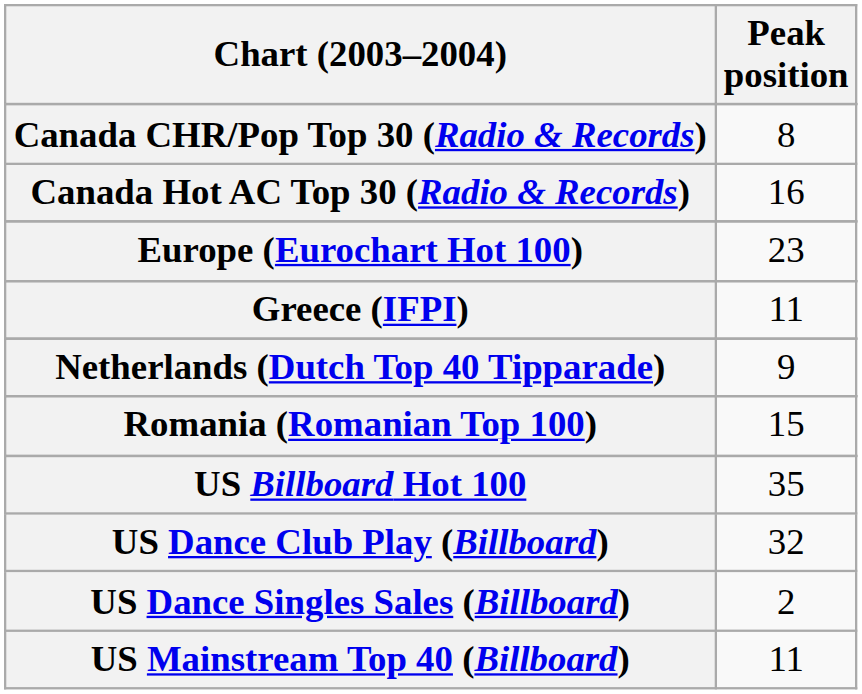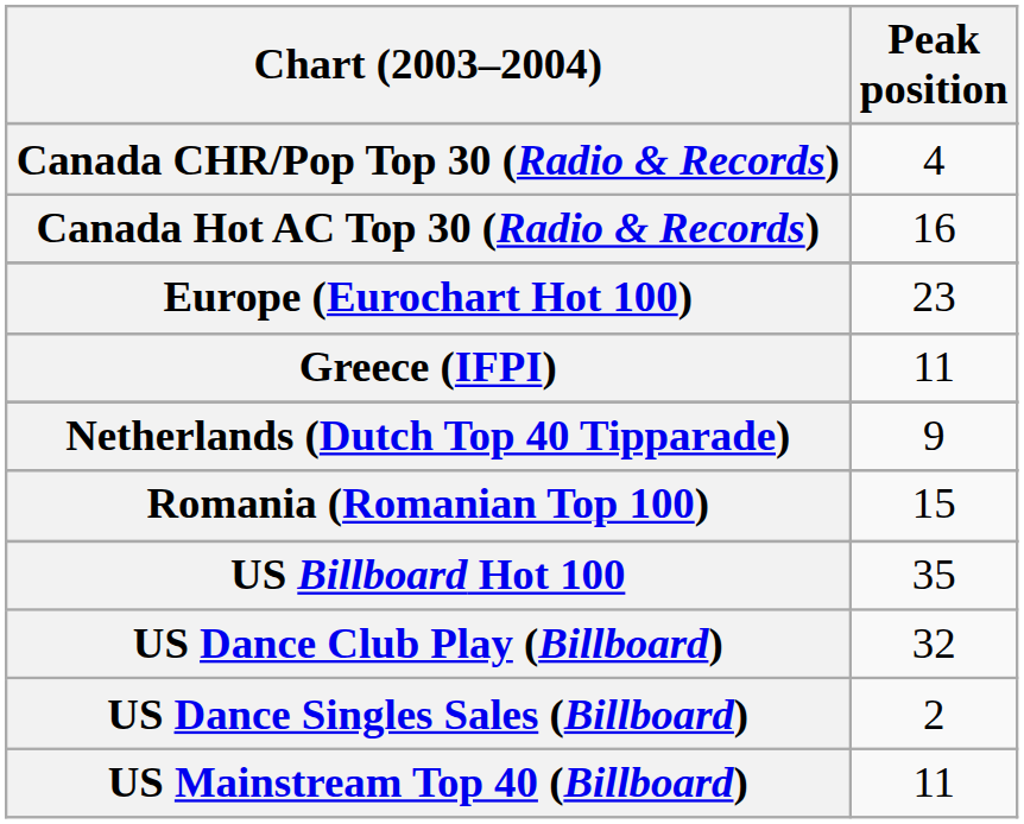Canada CHR/Pop Top 30 (Radio & Records) | Peak position: 8 -> 4
